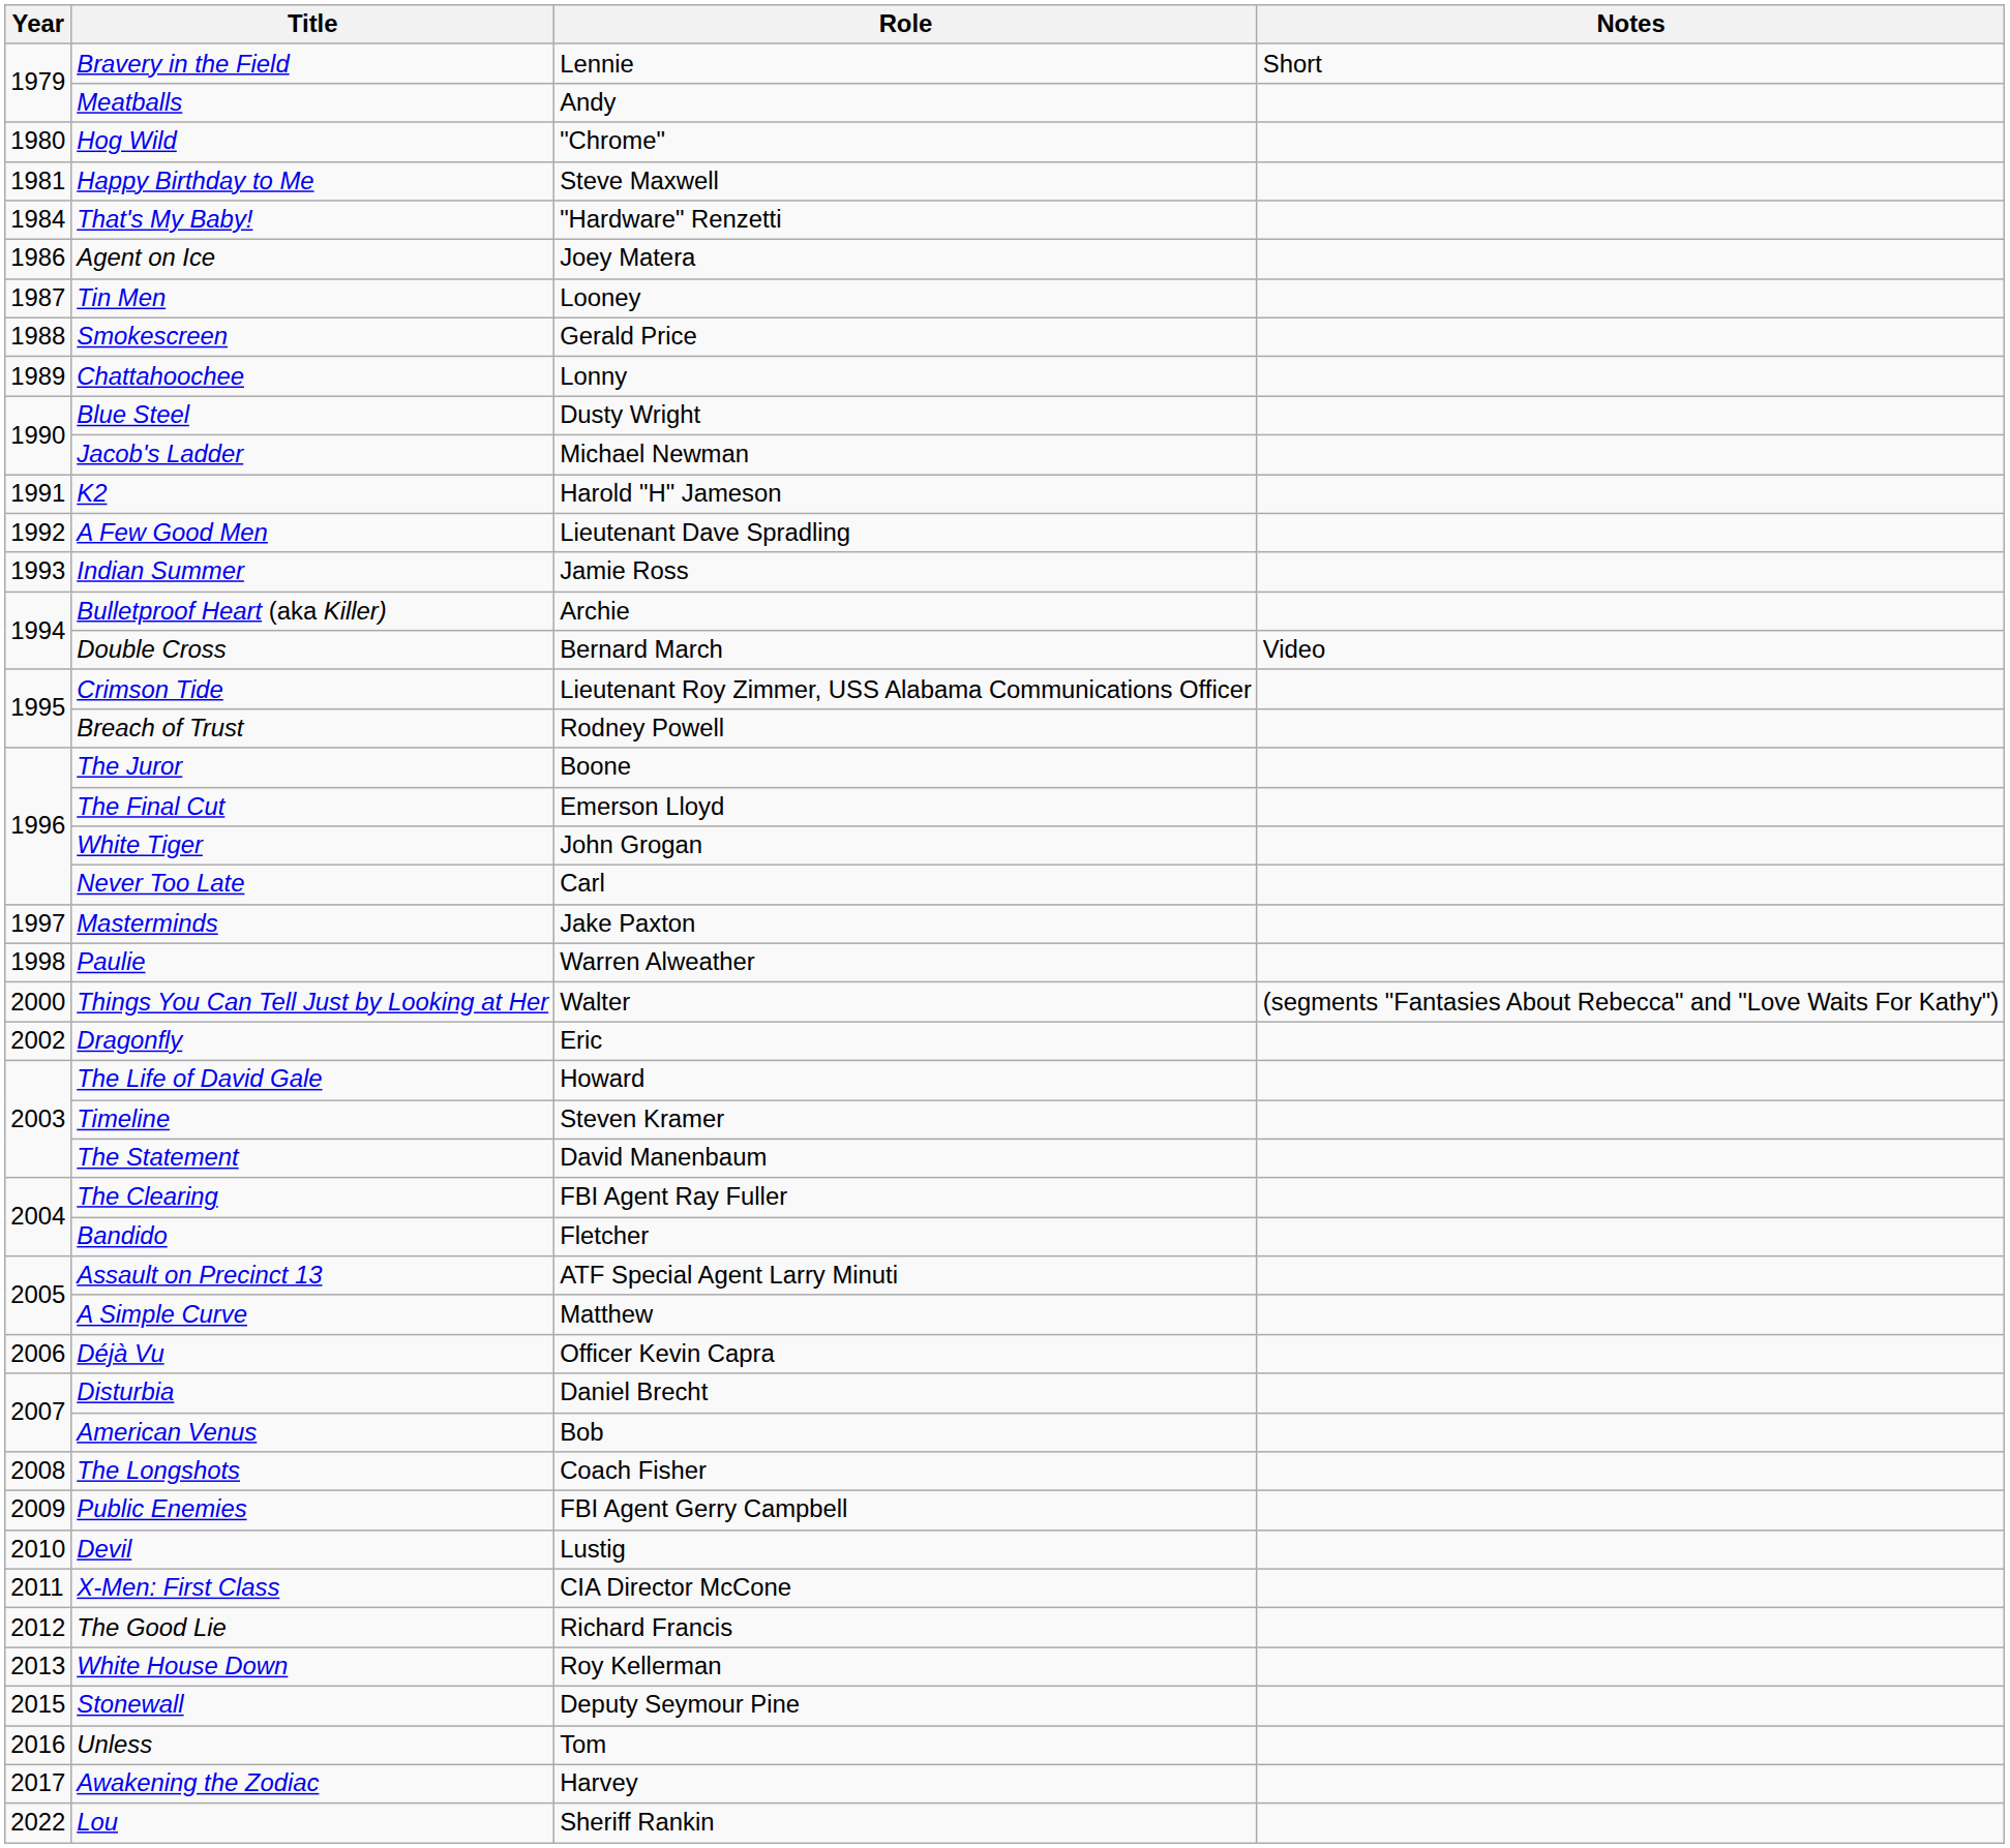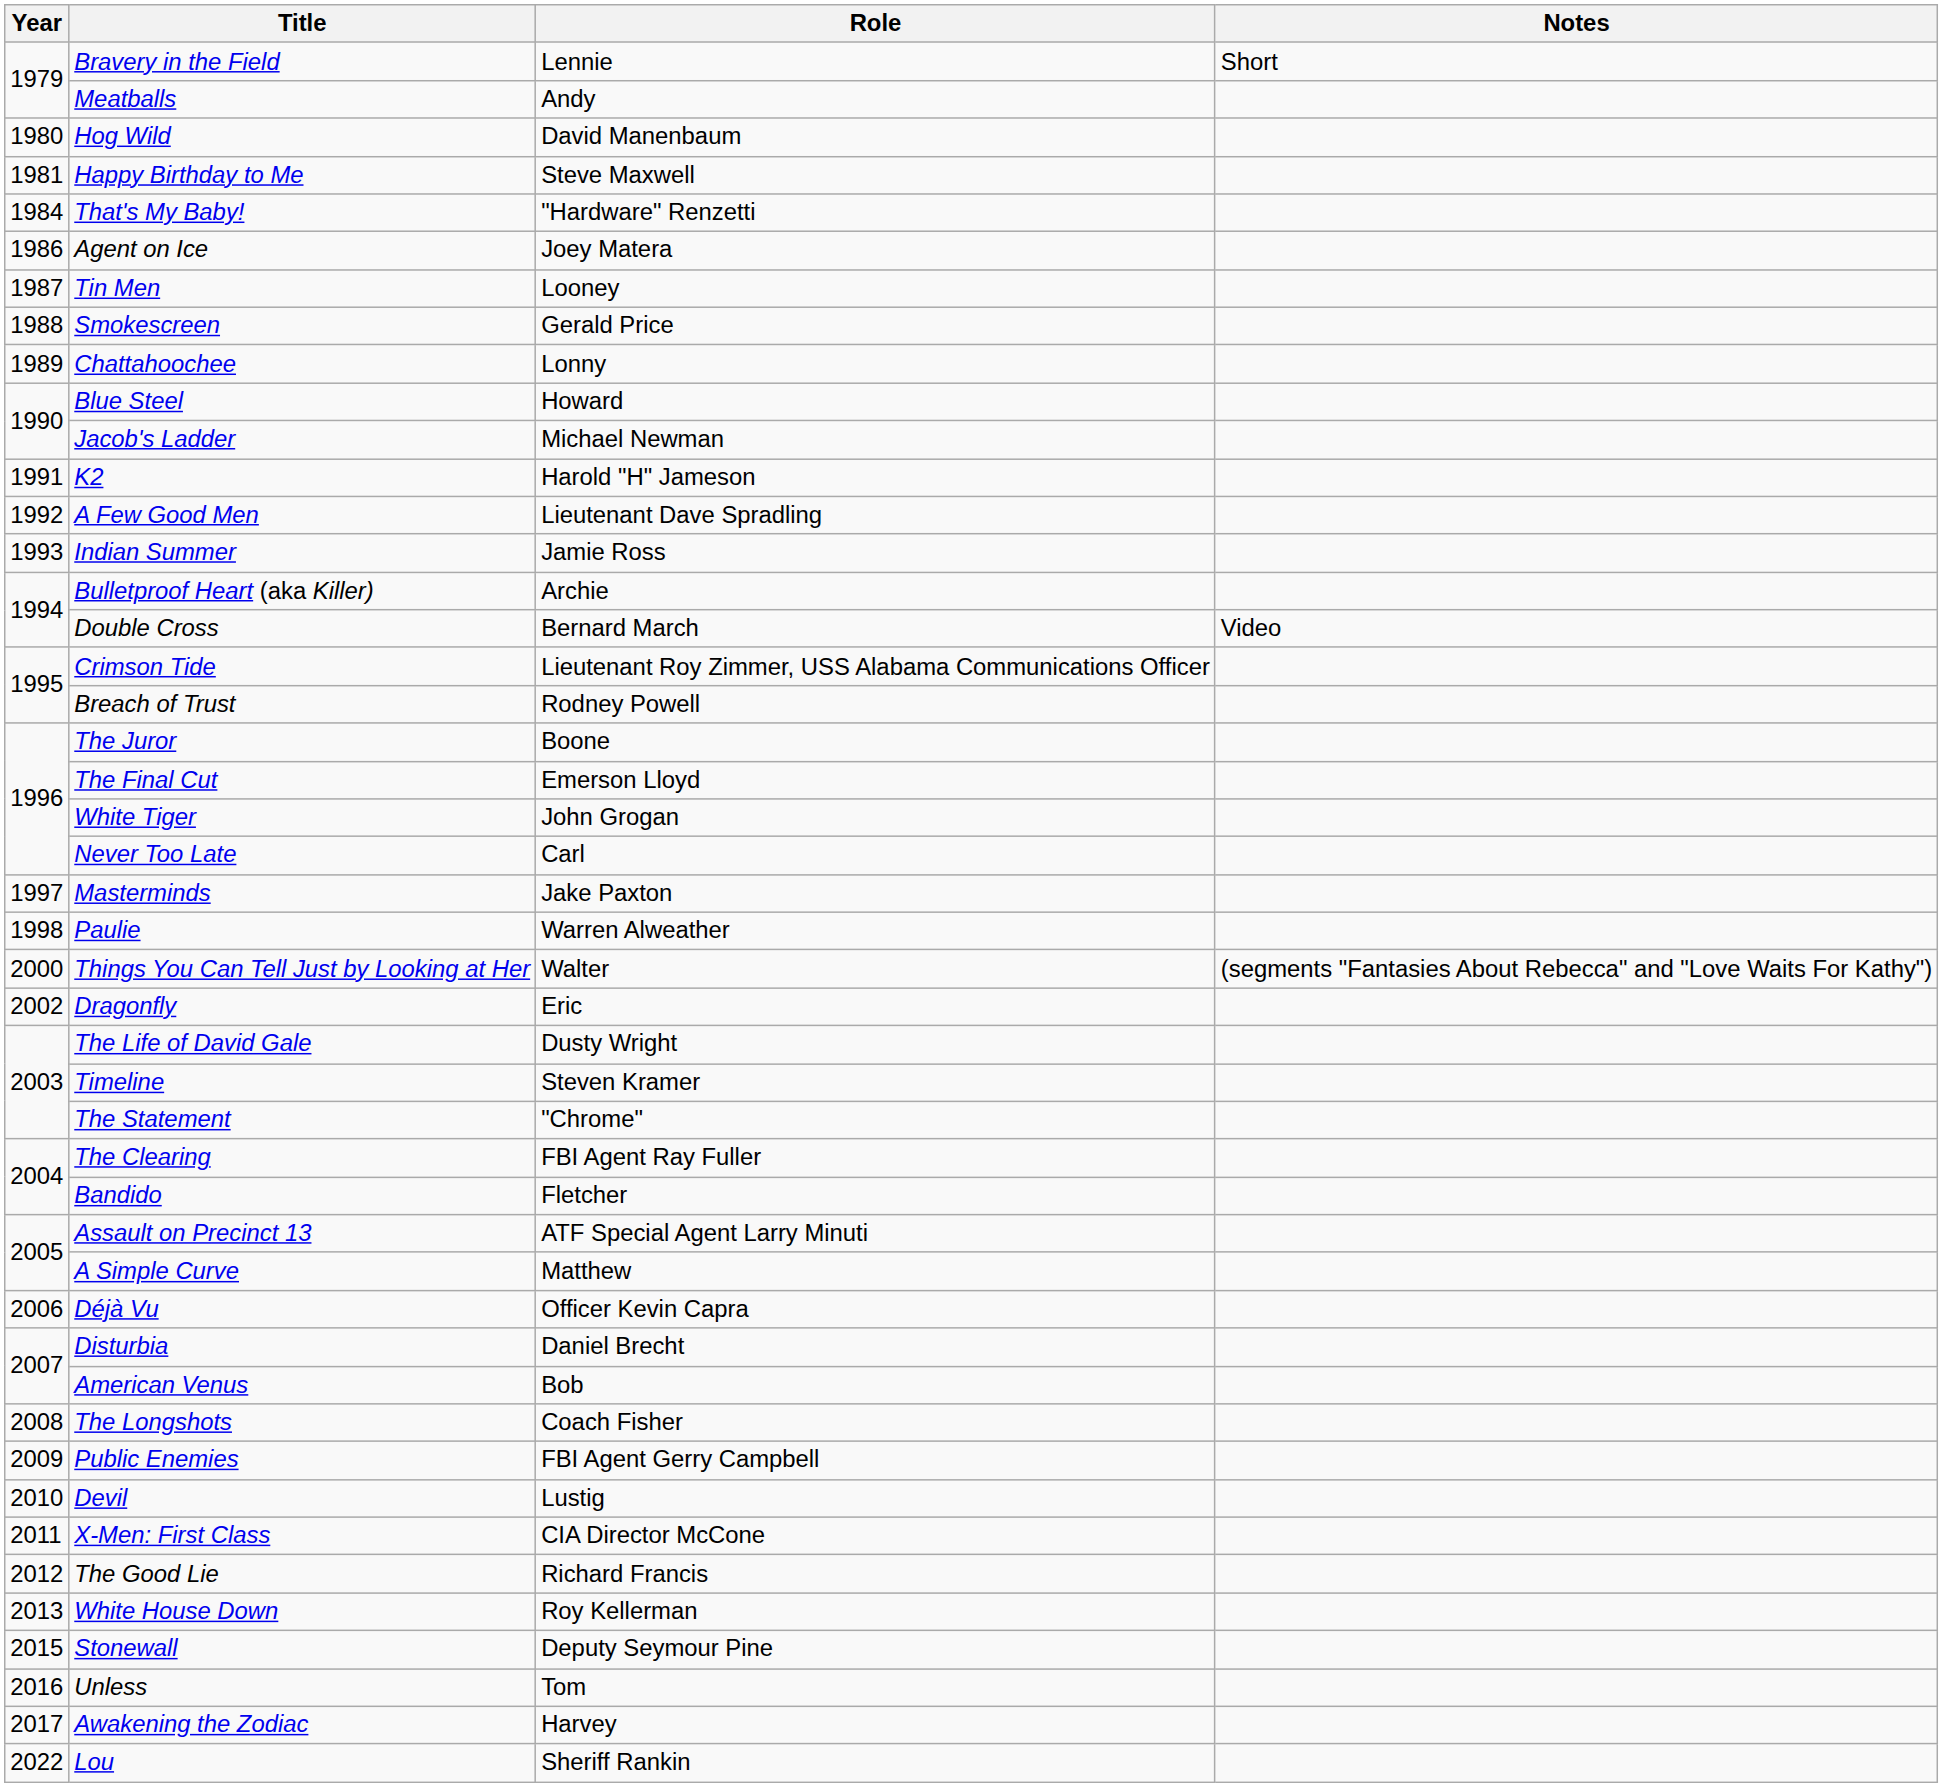Hog Wild | Role: "Chrome" -> David Manenbaum
Blue Steel | Role: Dusty Wright -> Howard
The Life of David Gale | Role: Howard -> Dusty Wright
The Statement | Role: David Manenbaum -> "Chrome"
